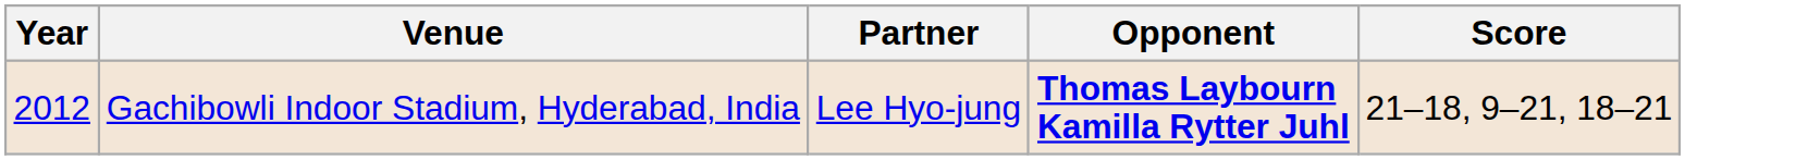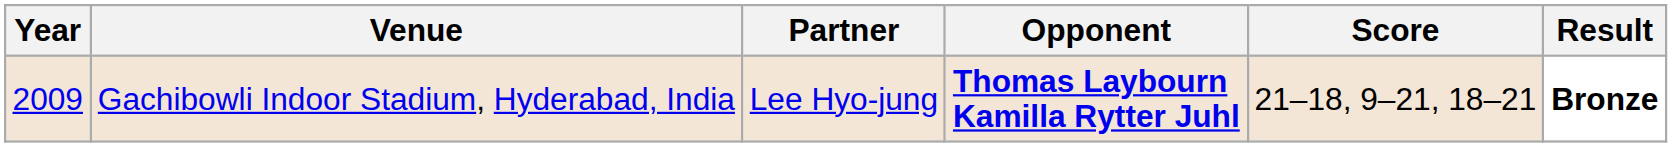+ column: Result | Bronze
Gachibowli Indoor Stadium, Hyderabad, India | Year: 2012 -> 2009
